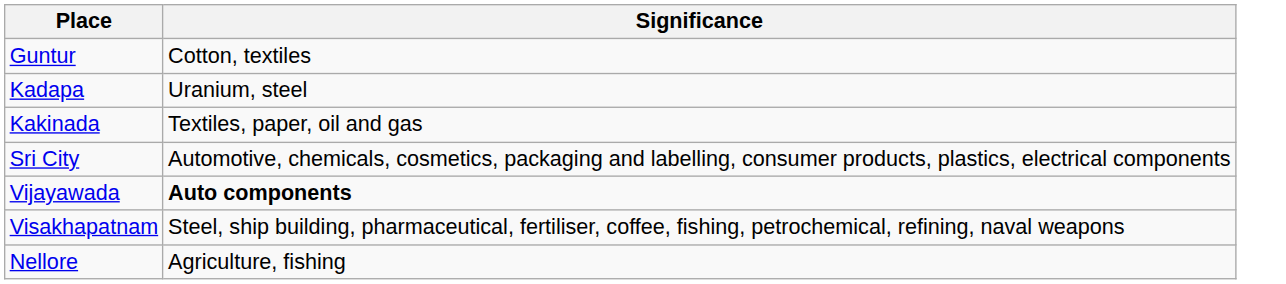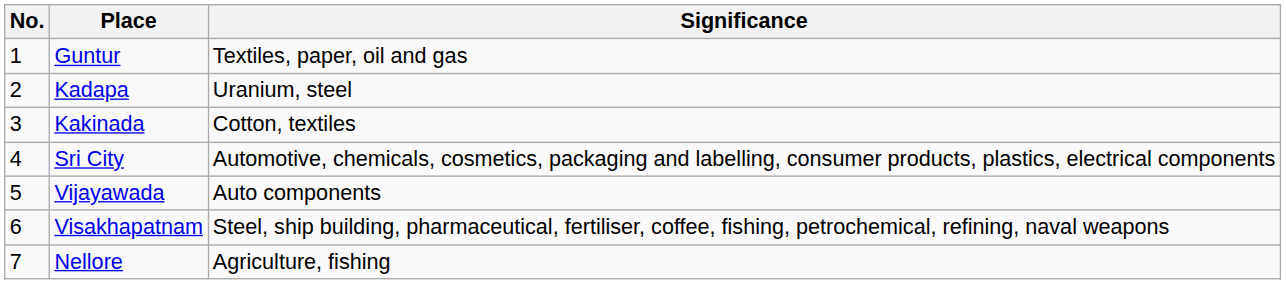+ column: No. | 1 | 2 | 3 | 4 | 5 | 6 | 7
Guntur | Significance: Cotton, textiles -> Textiles, paper, oil and gas
Kakinada | Significance: Textiles, paper, oil and gas -> Cotton, textiles
Vijayawada | Significance: bold -> normal
